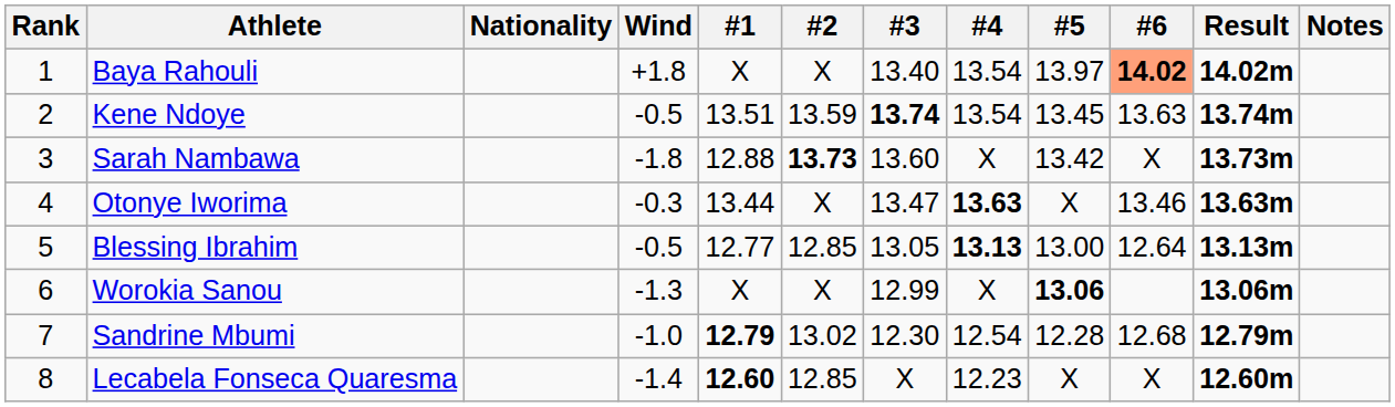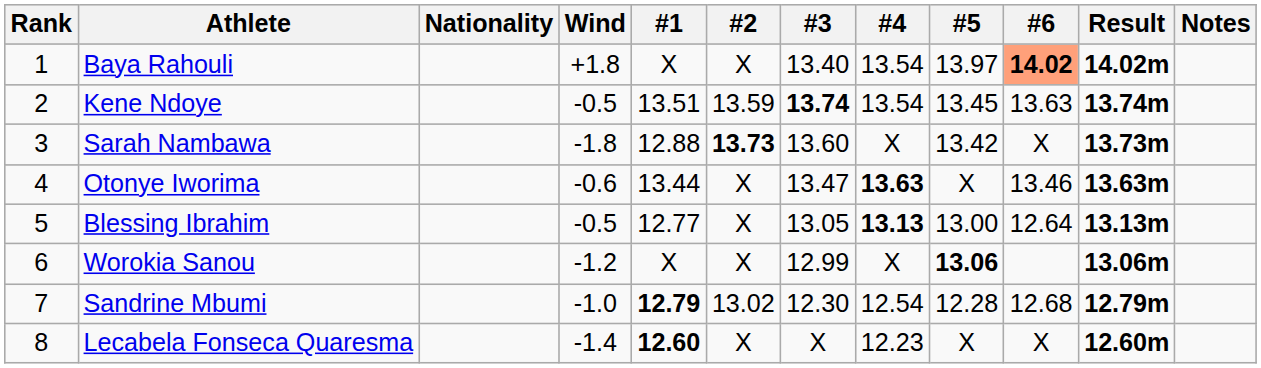Otonye Iworima | Wind: -0.3 -> -0.6
Blessing Ibrahim | #2: 12.85 -> X
Worokia Sanou | Wind: -1.3 -> -1.2
Lecabela Fonseca Quaresma | #2: 12.85 -> X
